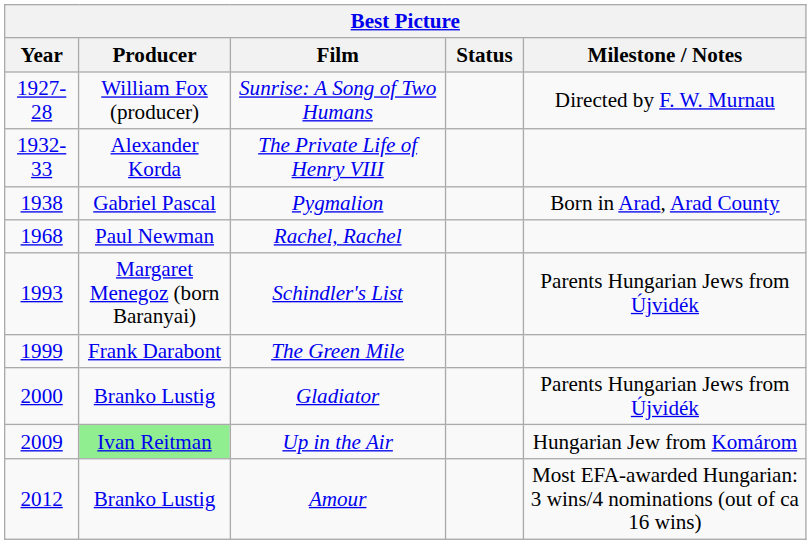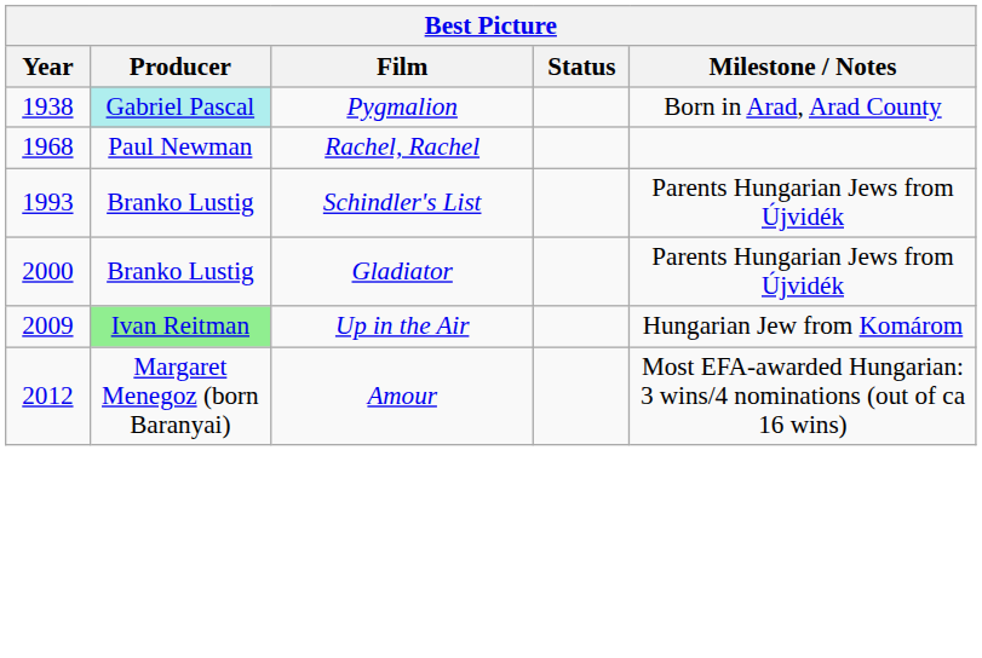- row: 1927-28 | William Fox (producer) | Sunrise: A Song of Two Humans | Directed by F. W. Murnau
- row: 1932-33 | Alexander Korda | The Private Life of Henry VIII
Pygmalion | Producer: no background -> paleturquoise background
Schindler's List | Producer: Margaret Menegoz (born Baranyai) -> Branko Lustig
- row: 1999 | Frank Darabont | The Green Mile
Amour | Producer: Branko Lustig -> Margaret Menegoz (born Baranyai)
